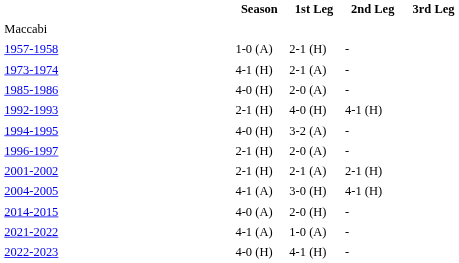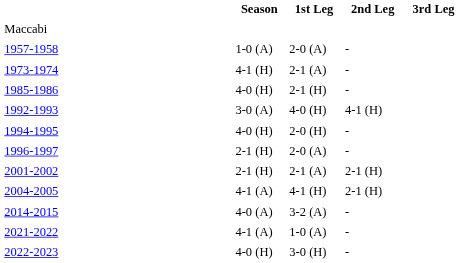1957-1958 | 1st Leg: 2-1 (H) -> 2-0 (A)
1985-1986 | 1st Leg: 2-0 (A) -> 2-1 (H)
1992-1993 | Season: 2-1 (H) -> 3-0 (A)
1994-1995 | 1st Leg: 3-2 (A) -> 2-0 (H)
2004-2005 | 1st Leg: 3-0 (H) -> 4-1 (H)
2004-2005 | 2nd Leg: 4-1 (H) -> 2-1 (H)
2014-2015 | 1st Leg: 2-0 (H) -> 3-2 (A)
2022-2023 | 1st Leg: 4-1 (H) -> 3-0 (H)
